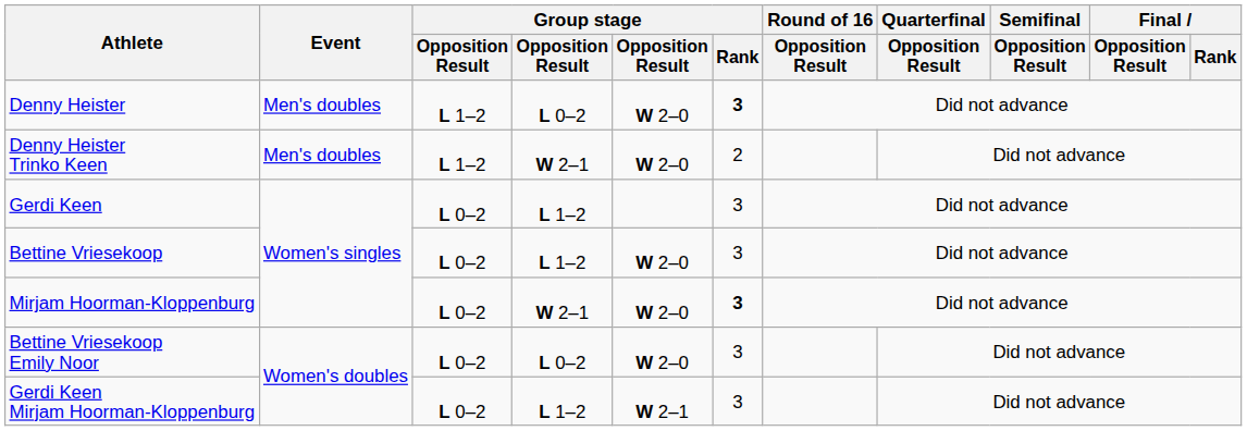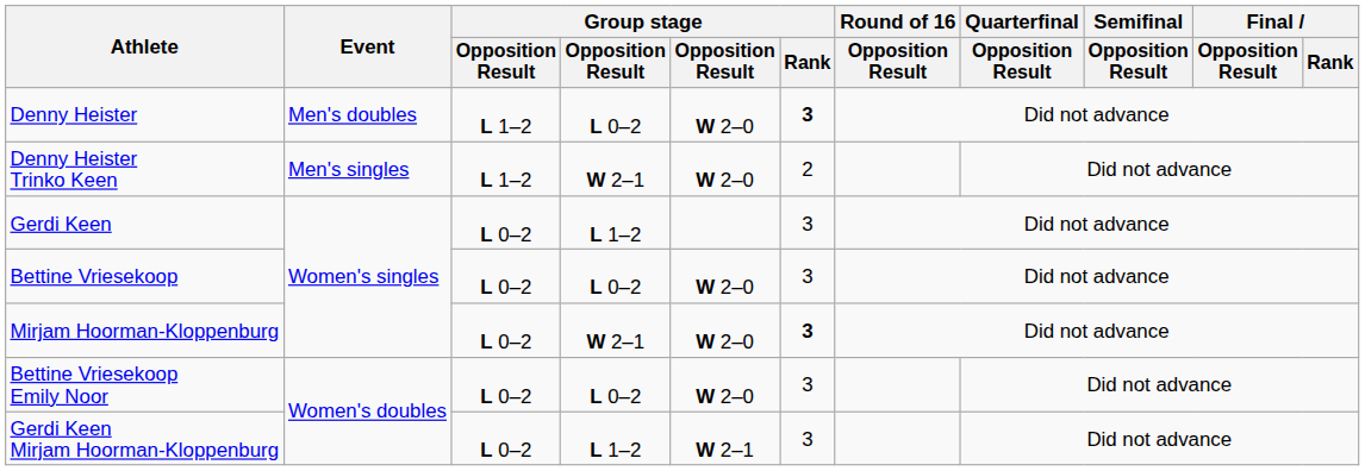Denny Heister Trinko Keen | Event: Men's doubles -> Men's singles
Bettine Vriesekoop | column 4: L 1–2 -> L 0–2
